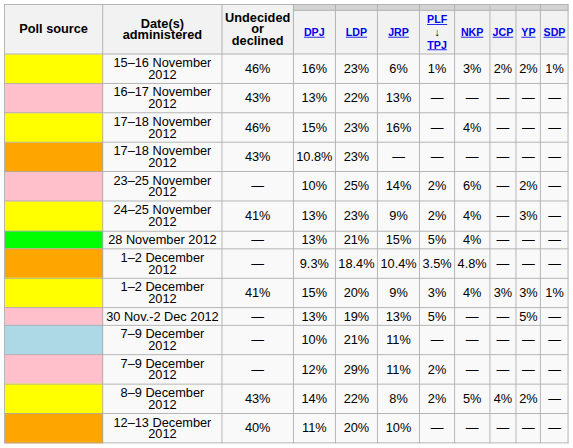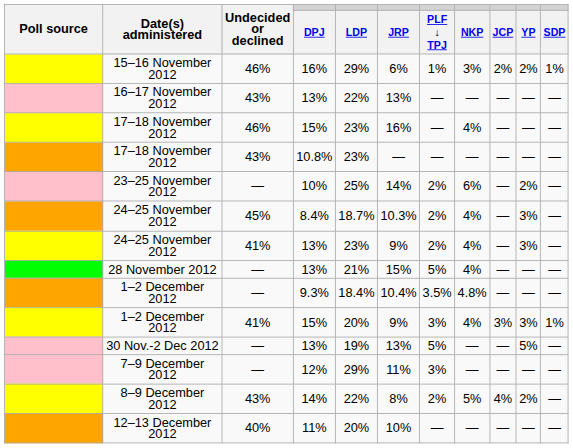15–16 November 2012 | LDP: 23% -> 29%
+ row: 24–25 November 2012 | 45% | 8.4% | 18.7% | 10.3% | 2% | 4% | — | 3% | —
- row: 7–9 December 2012 | — | 10% | 21% | 11% | — | — | — | — | —
7–9 December 2012 / 12% | PLF ↓ TPJ: 2% -> 3%
